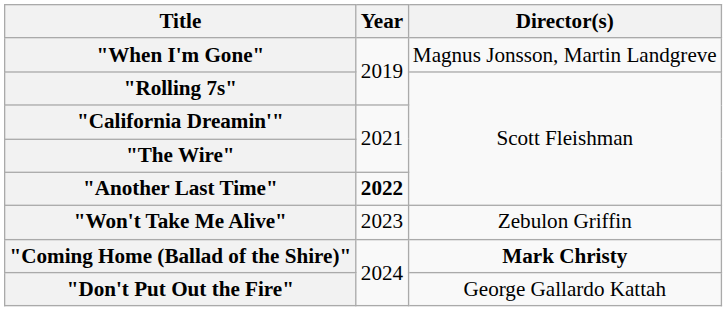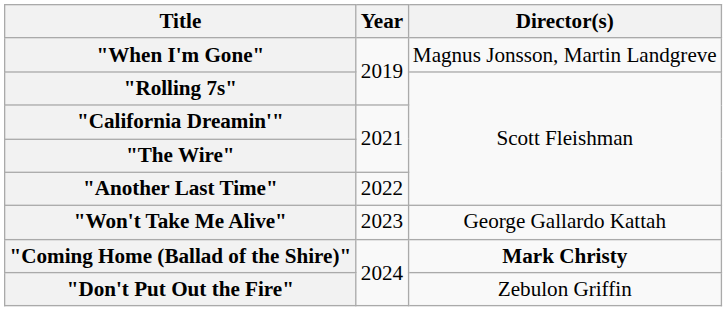"Another Last Time" | Year: bold -> normal
"Won't Take Me Alive" | Director(s): Zebulon Griffin -> George Gallardo Kattah
"Don't Put Out the Fire" | Director(s): George Gallardo Kattah -> Zebulon Griffin
